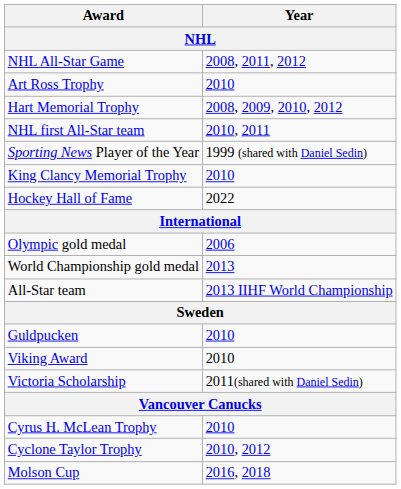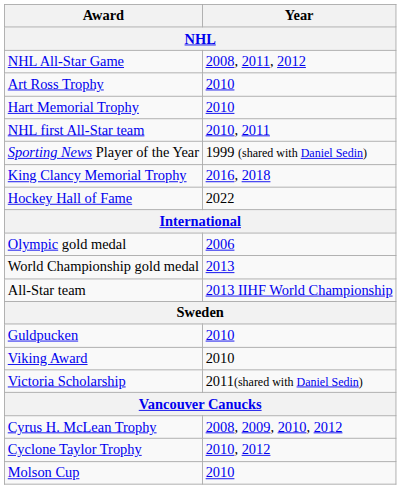Hart Memorial Trophy | Year: 2008, 2009, 2010, 2012 -> 2010
King Clancy Memorial Trophy | Year: 2010 -> 2016, 2018
Cyrus H. McLean Trophy | Year: 2010 -> 2008, 2009, 2010, 2012
Molson Cup | Year: 2016, 2018 -> 2010
